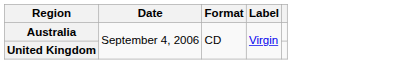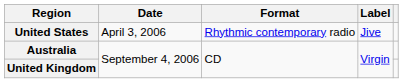+ row: United States | April 3, 2006 | Rhythmic contemporary radio | Jive
